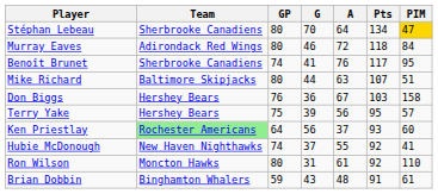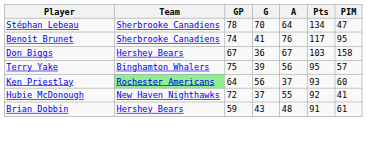Stéphan Lebeau | GP: 80 -> 78
Stéphan Lebeau | PIM: gold background -> no background
- row: Murray Eaves | Adirondack Red Wings | 80 | 46 | 72 | 118 | 84
- row: Mike Richard | Baltimore Skipjacks | 80 | 44 | 63 | 107 | 51
Don Biggs | GP: 76 -> 67
Terry Yake | Team: Hershey Bears -> Binghamton Whalers
Hubie McDonough | GP: 74 -> 72
- row: Ron Wilson | Moncton Hawks | 80 | 31 | 61 | 92 | 110
Brian Dobbin | Team: Binghamton Whalers -> Hershey Bears
